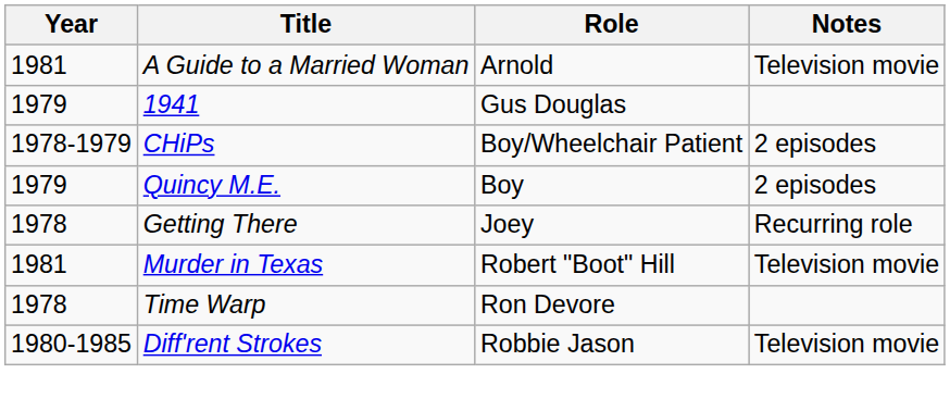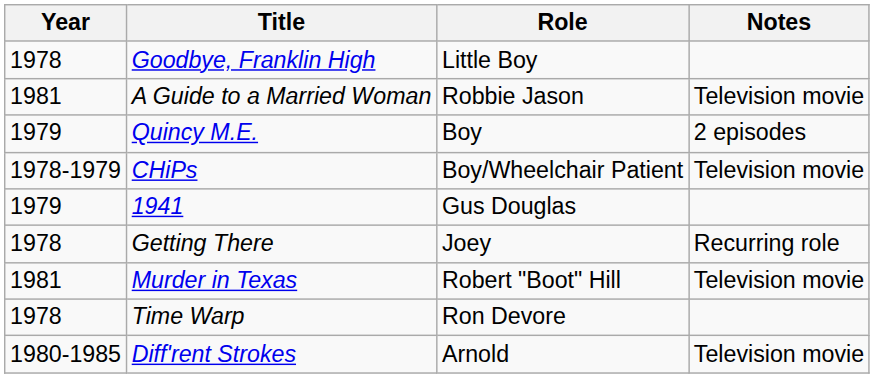+ row: 1978 | Goodbye, Franklin High | Little Boy
A Guide to a Married Woman | Role: Arnold -> Robbie Jason
rows swapped: Quincy M.E. <-> 1941
CHiPs | Notes: 2 episodes -> Television movie
Diff'rent Strokes | Role: Robbie Jason -> Arnold
